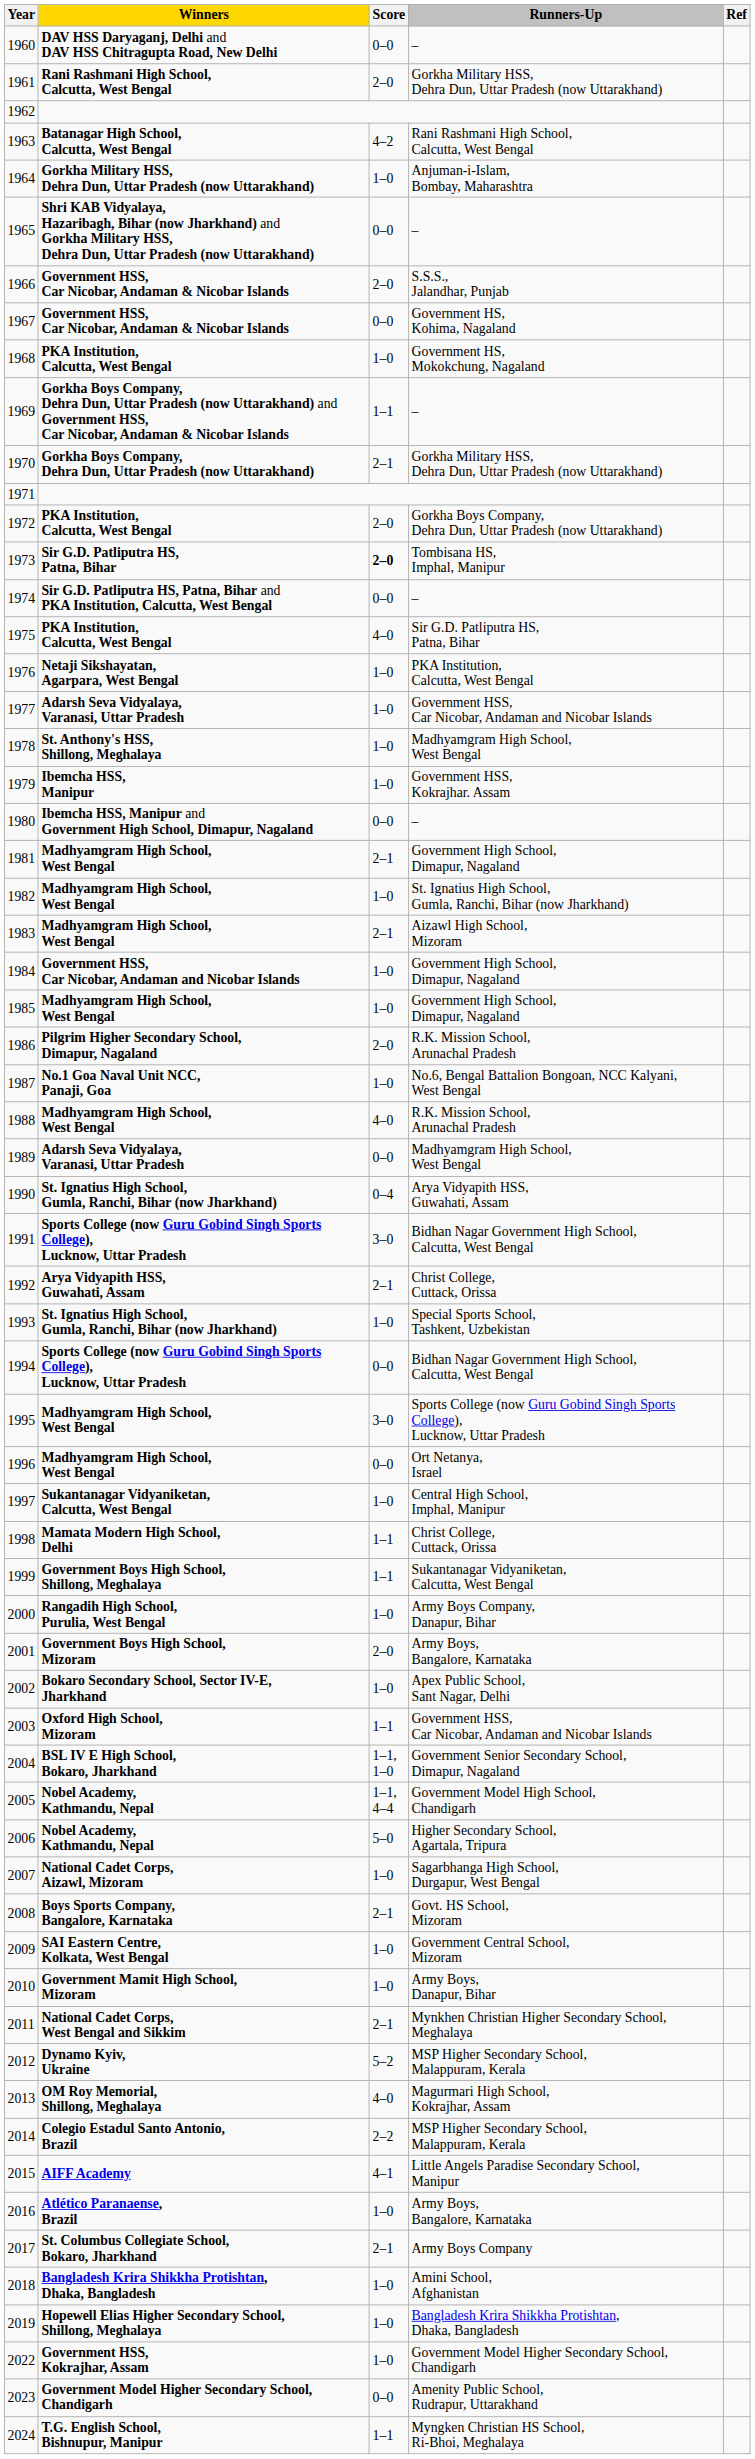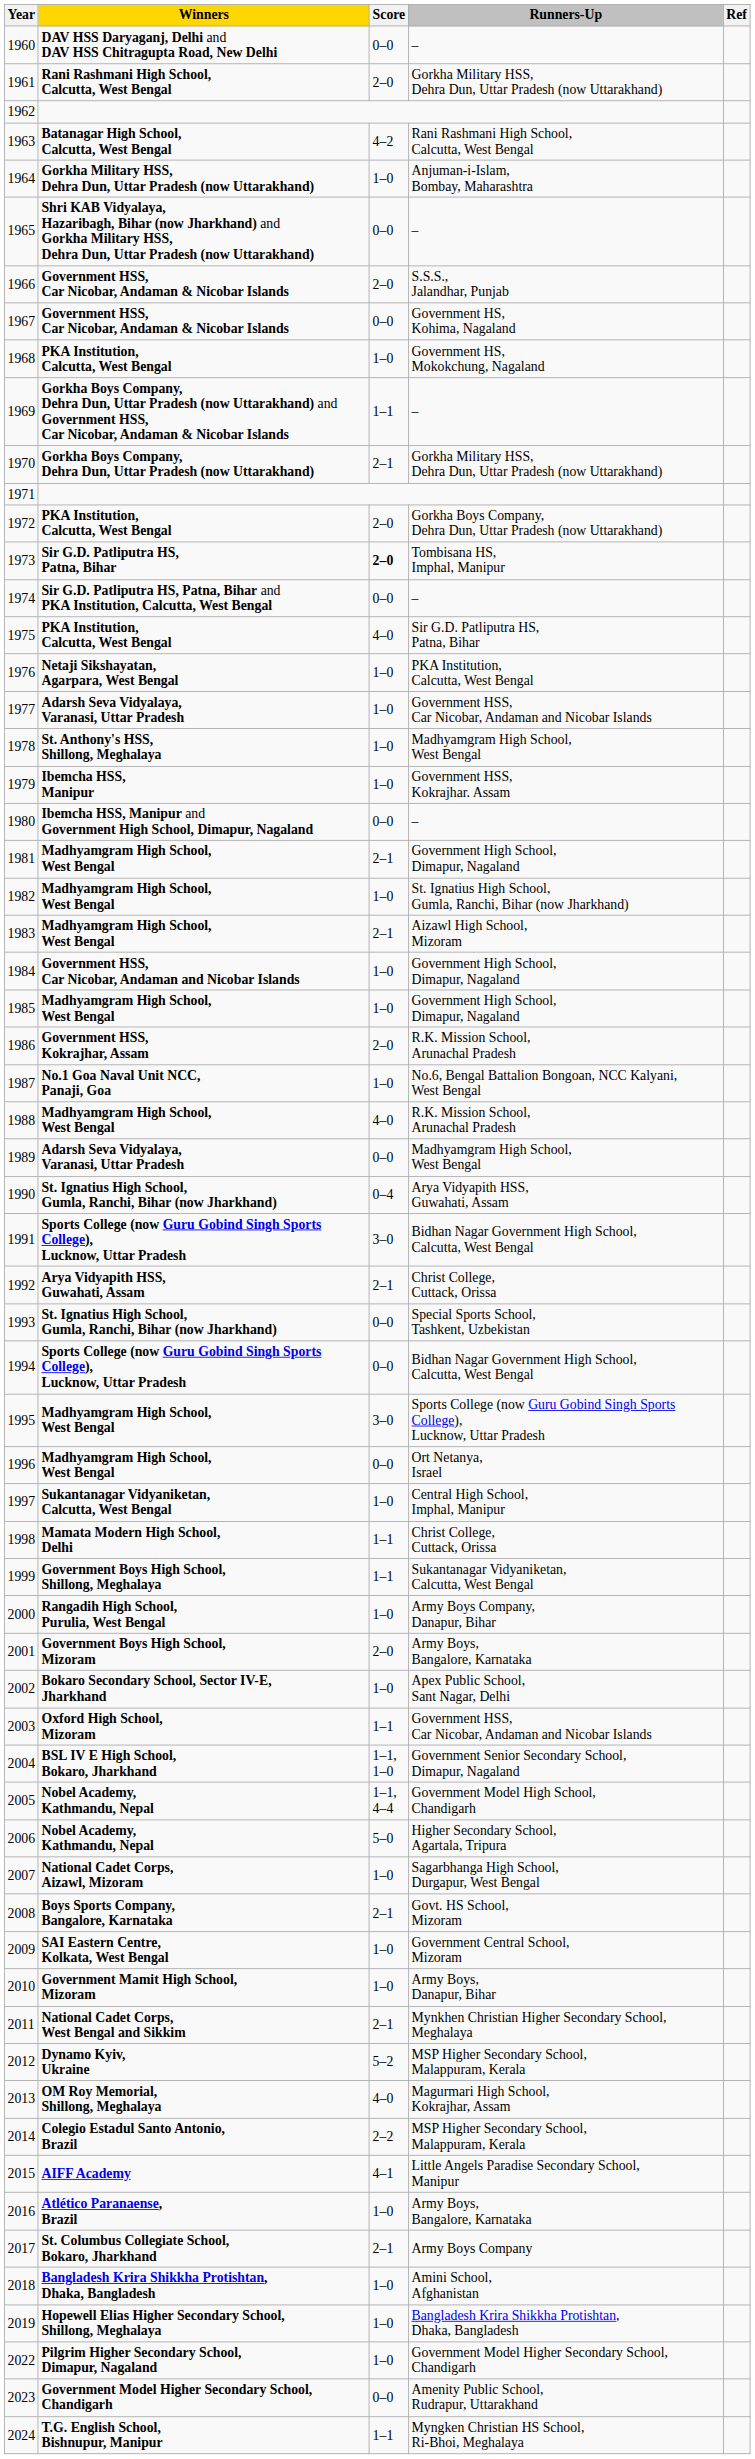1986 | Winners: Pilgrim Higher Secondary School, Dimapur, Nagaland -> Government HSS, Kokrajhar, Assam
1993 | Score: 1–0 -> 0–0
2022 | Winners: Government HSS, Kokrajhar, Assam -> Pilgrim Higher Secondary School, Dimapur, Nagaland
